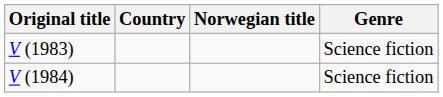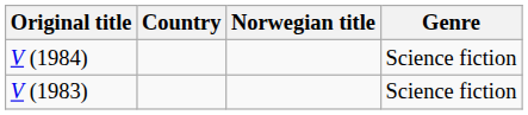rows swapped: V (1983) <-> V (1984)
